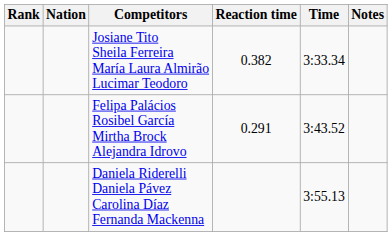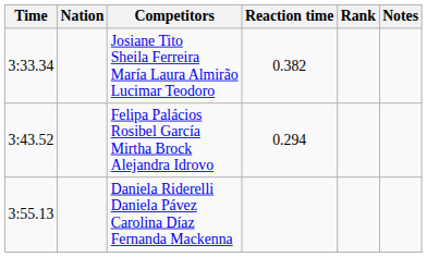columns swapped: Rank <-> Time
Felipa Palácios Rosibel García Mirtha Brock Alejandra Idrovo | Reaction time: 0.291 -> 0.294
